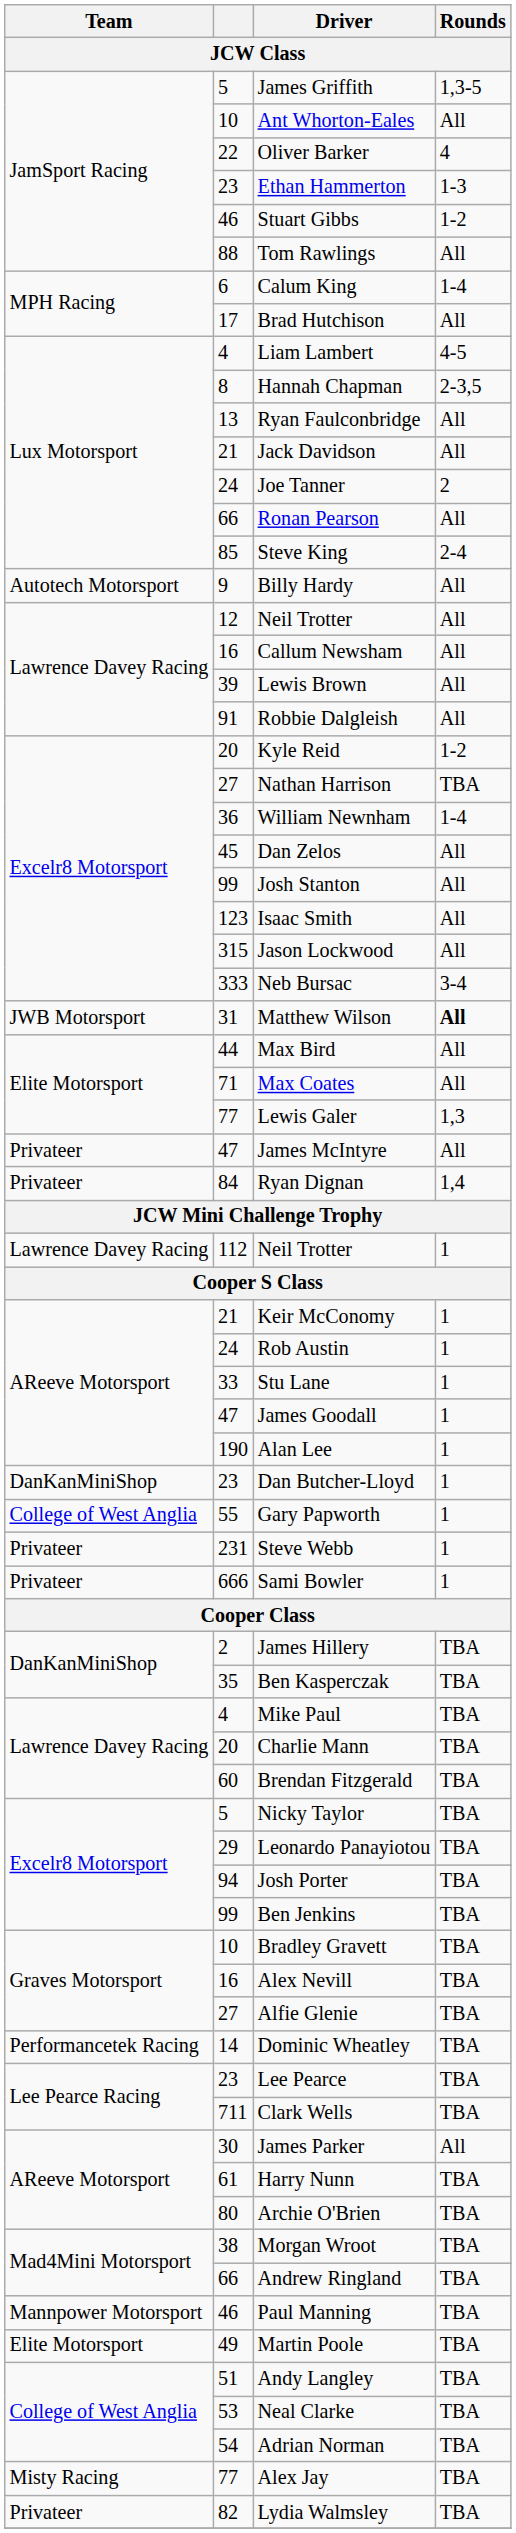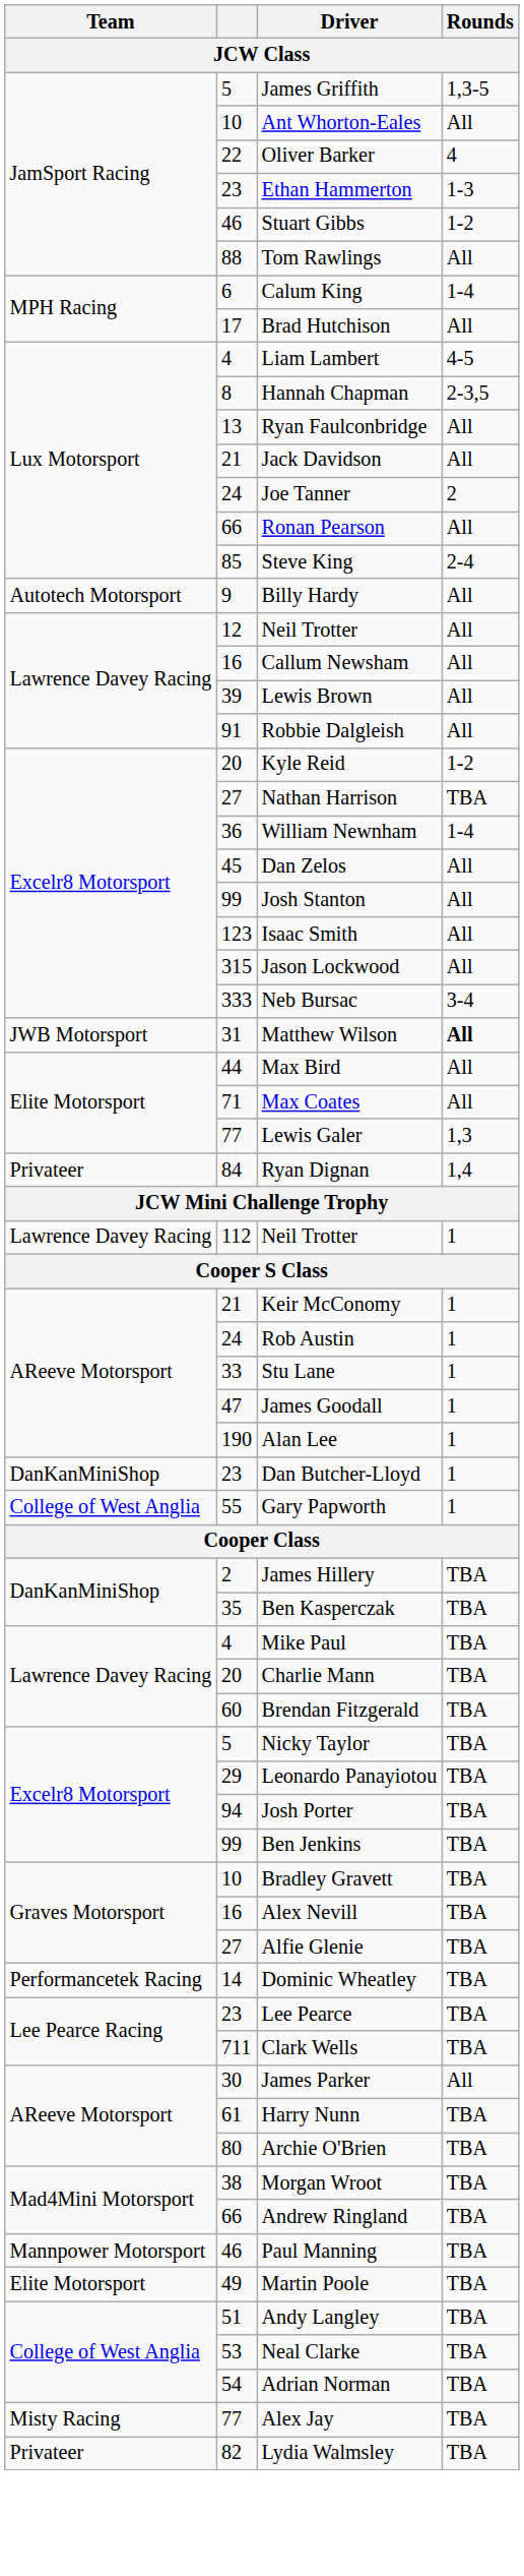- row: Privateer | 47 | James McIntyre | All
- row: Privateer | 231 | Steve Webb | 1
- row: Privateer | 666 | Sami Bowler | 1
